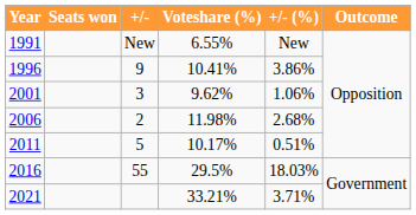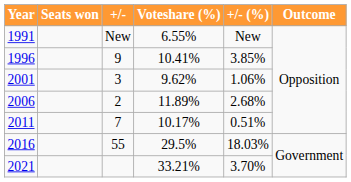1996 | +/- (%): 3.86% -> 3.85%
2006 | Voteshare (%): 11.98% -> 11.89%
2011 | +/-: 5 -> 7
2021 | +/- (%): 3.71% -> 3.70%
